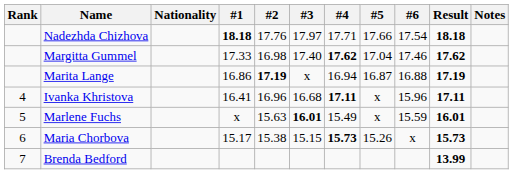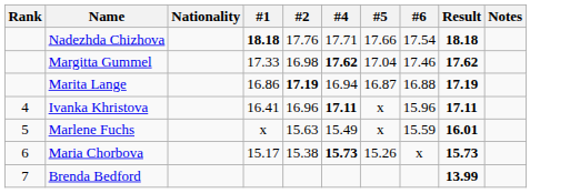- column: #3 | 17.97 | 17.40 | x | 16.68 | 16.01 | 15.15
